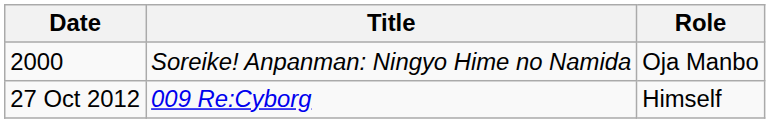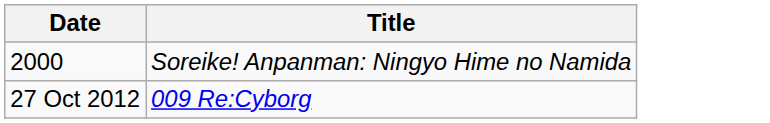- column: Role | Oja Manbo | Himself
